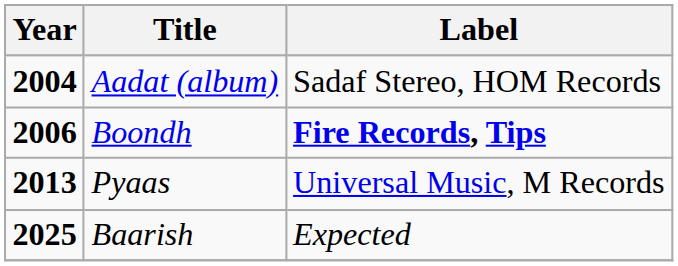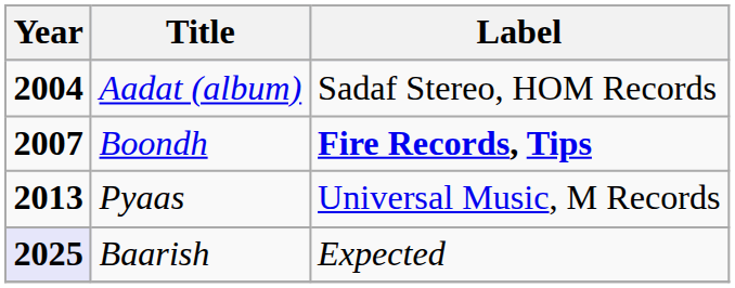Boondh | Year: 2006 -> 2007
Baarish | Year: no background -> lavender background
